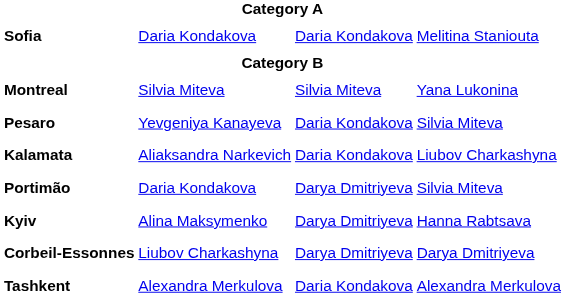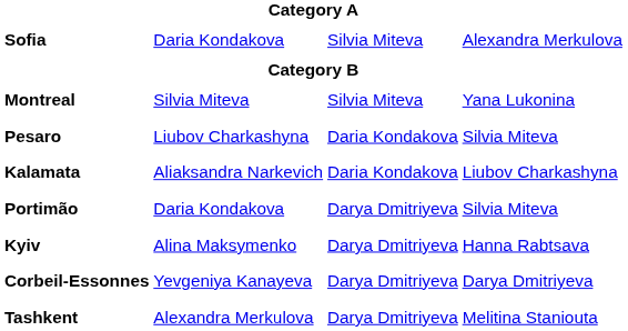Sofia | column 3: Daria Kondakova -> Silvia Miteva
Sofia | column 4: Melitina Staniouta -> Alexandra Merkulova
Pesaro | column 2: Yevgeniya Kanayeva -> Liubov Charkashyna
Corbeil-Essonnes | column 2: Liubov Charkashyna -> Yevgeniya Kanayeva
Tashkent | column 3: Daria Kondakova -> Darya Dmitriyeva
Tashkent | column 4: Alexandra Merkulova -> Melitina Staniouta
